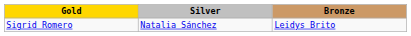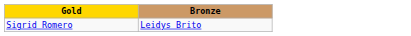- column: Silver | Natalia Sánchez
